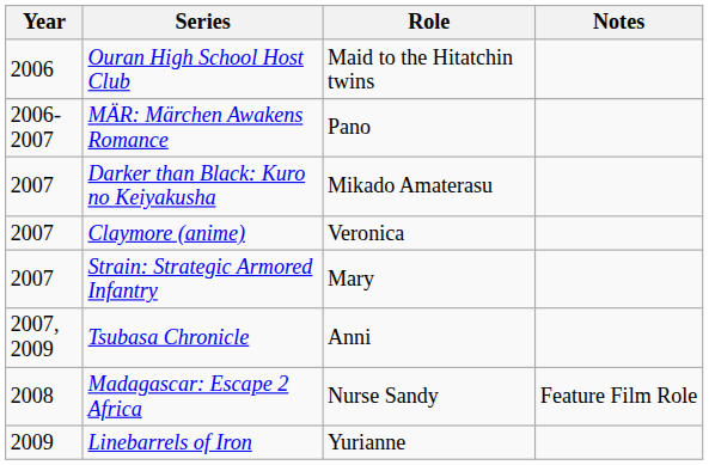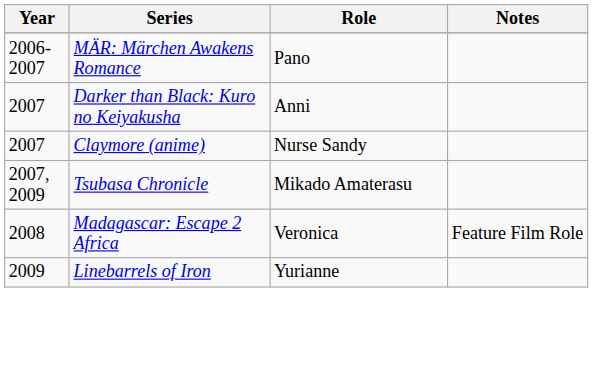- row: 2006 | Ouran High School Host Club | Maid to the Hitatchin twins
Darker than Black: Kuro no Keiyakusha | Role: Mikado Amaterasu -> Anni
Claymore (anime) | Role: Veronica -> Nurse Sandy
- row: 2007 | Strain: Strategic Armored Infantry | Mary
Tsubasa Chronicle | Role: Anni -> Mikado Amaterasu
Madagascar: Escape 2 Africa | Role: Nurse Sandy -> Veronica
